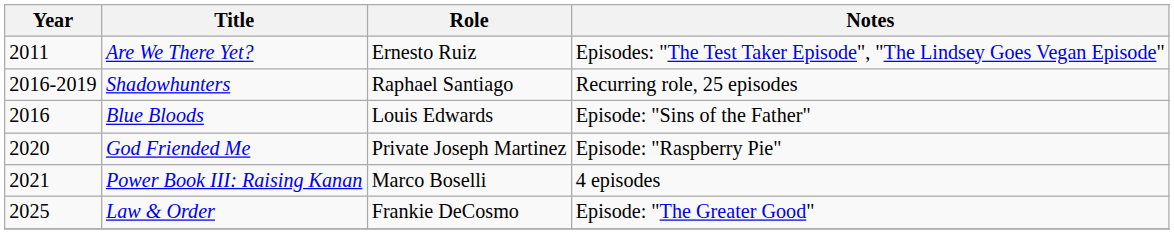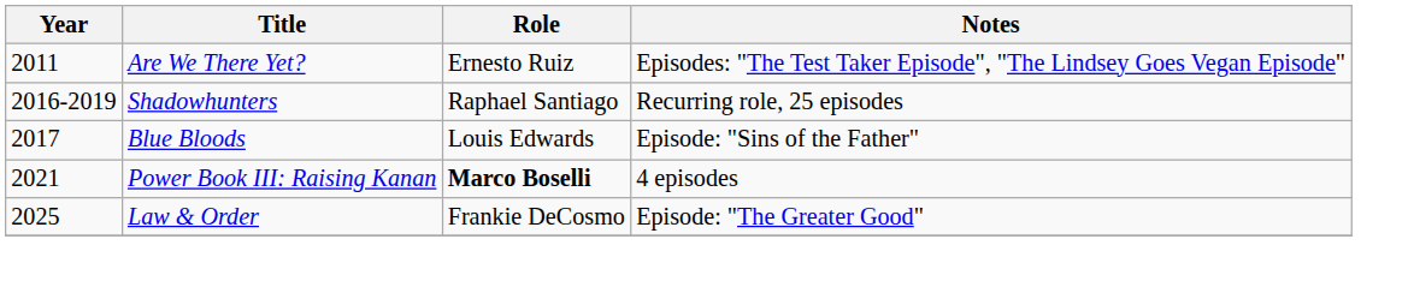Blue Bloods | Year: 2016 -> 2017
- row: 2020 | God Friended Me | Private Joseph Martinez | Episode: "Raspberry Pie"
Power Book III: Raising Kanan | Role: normal -> bold
